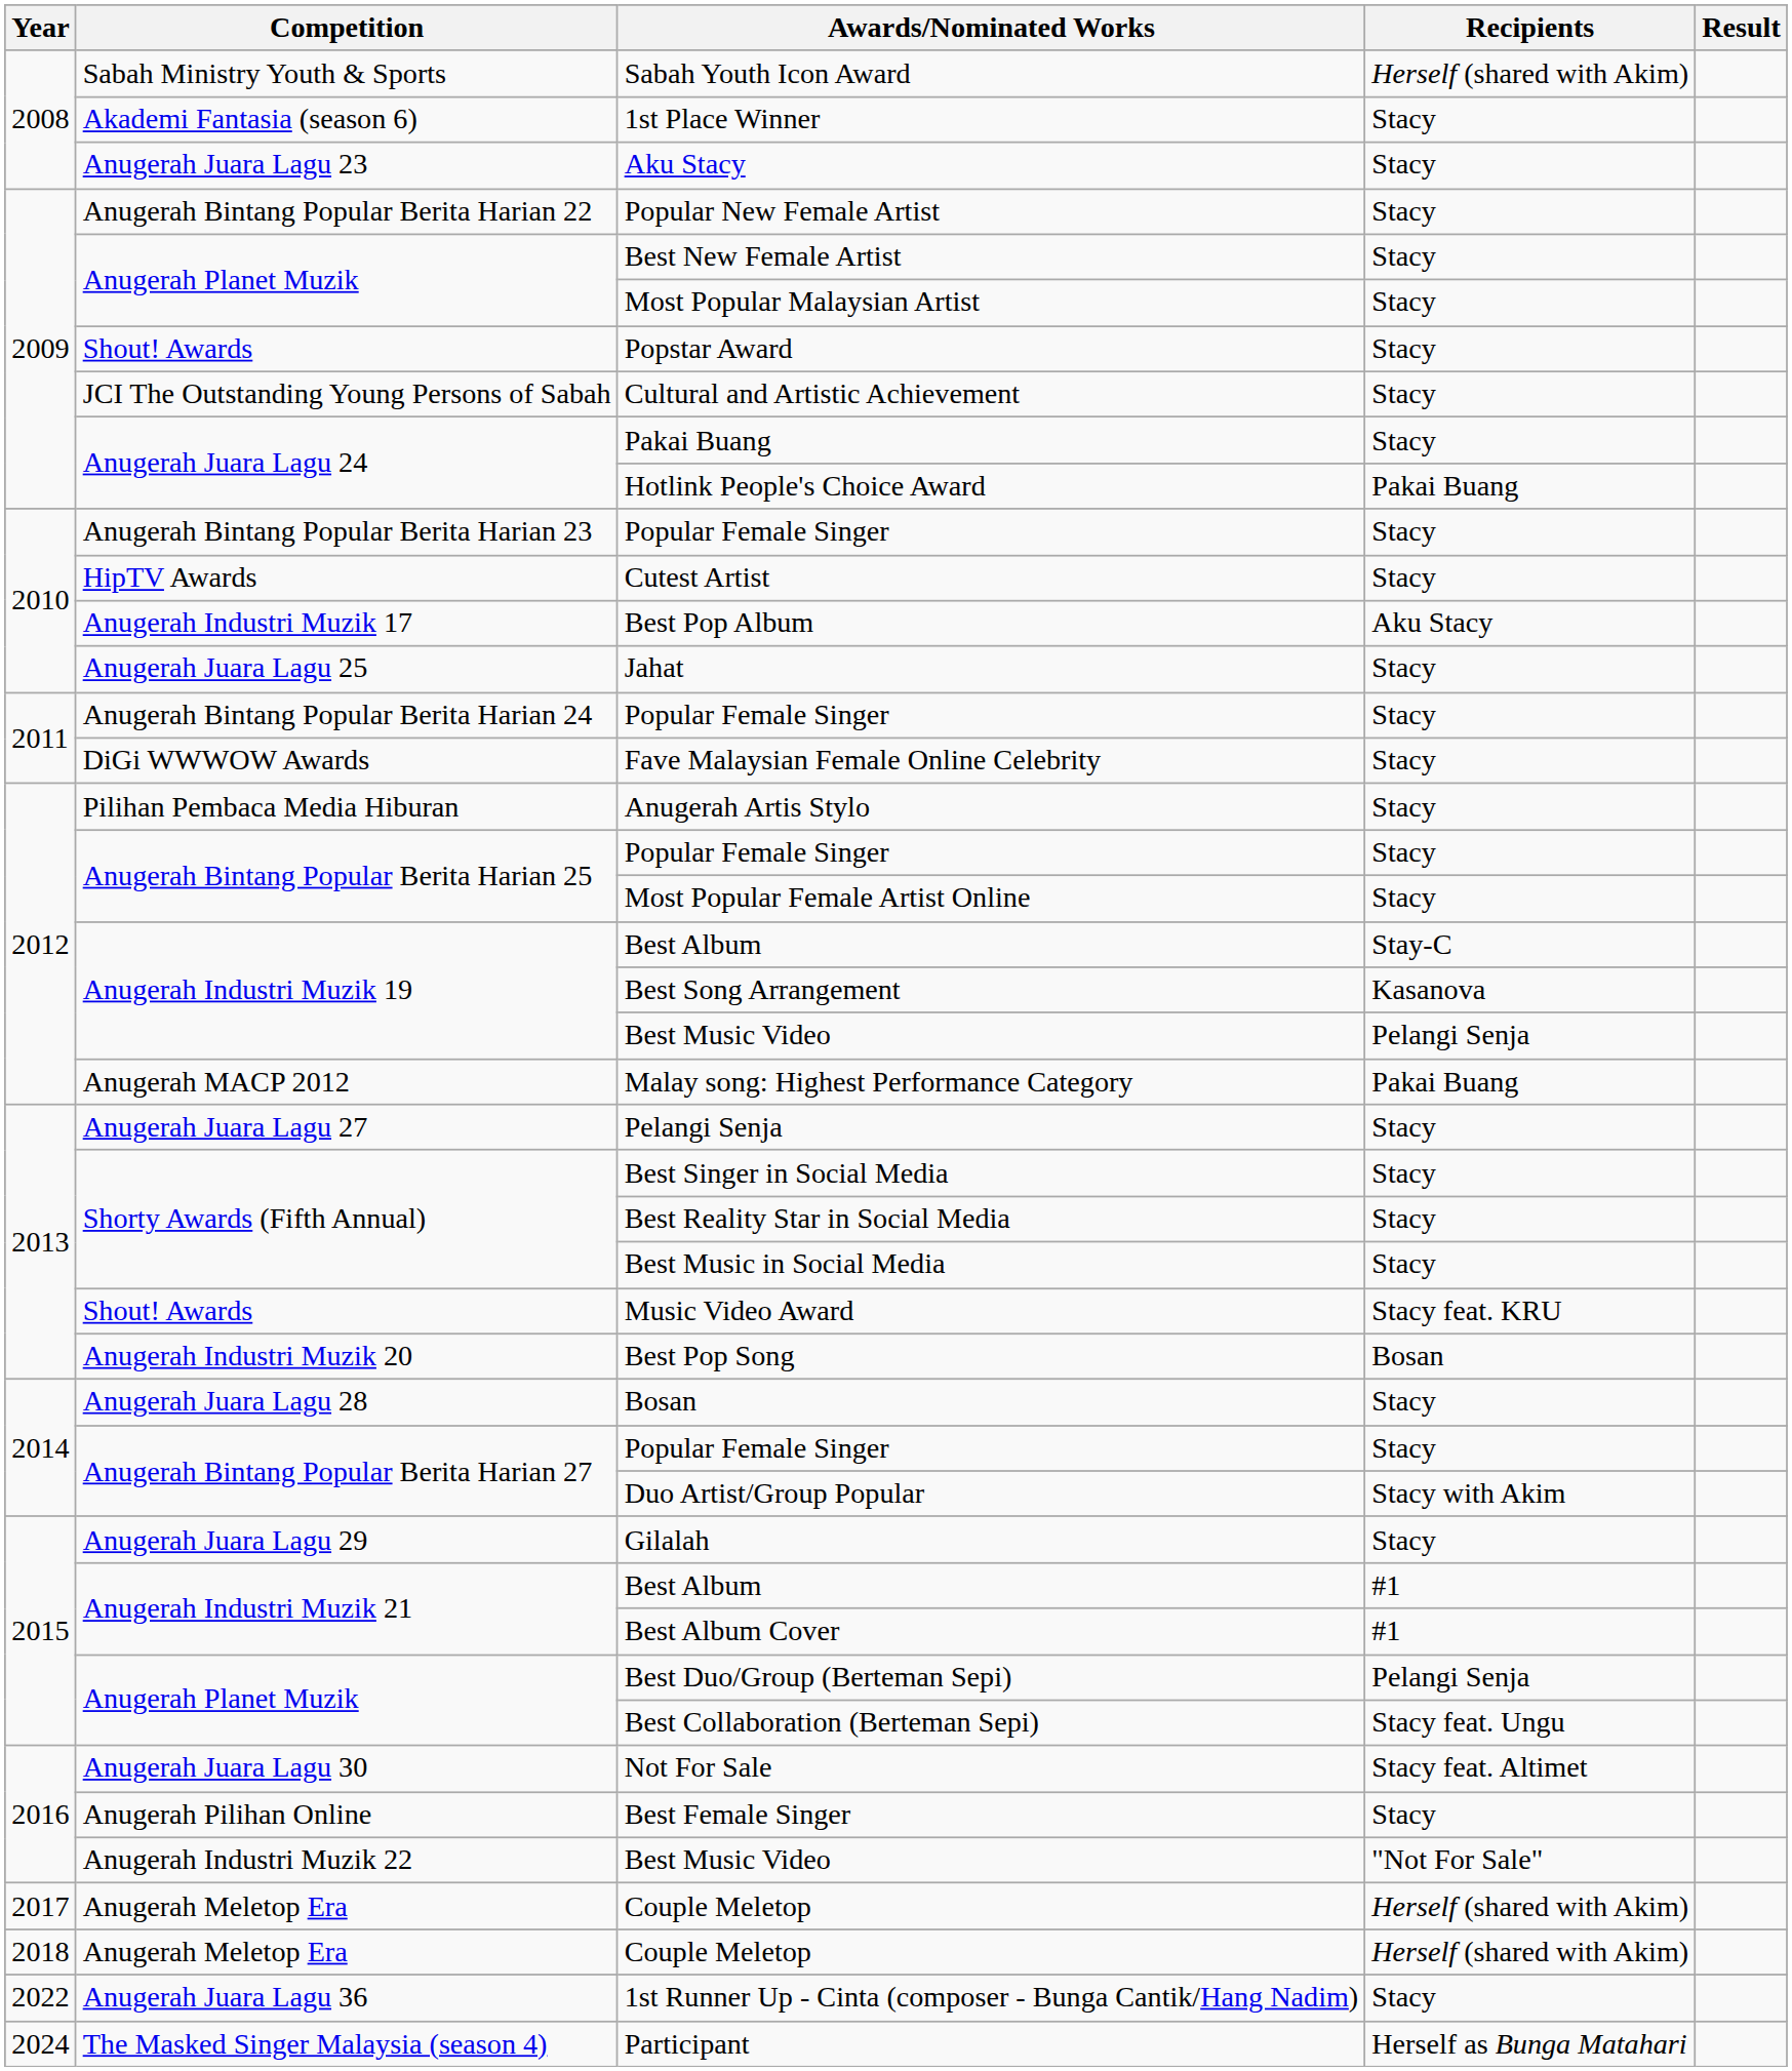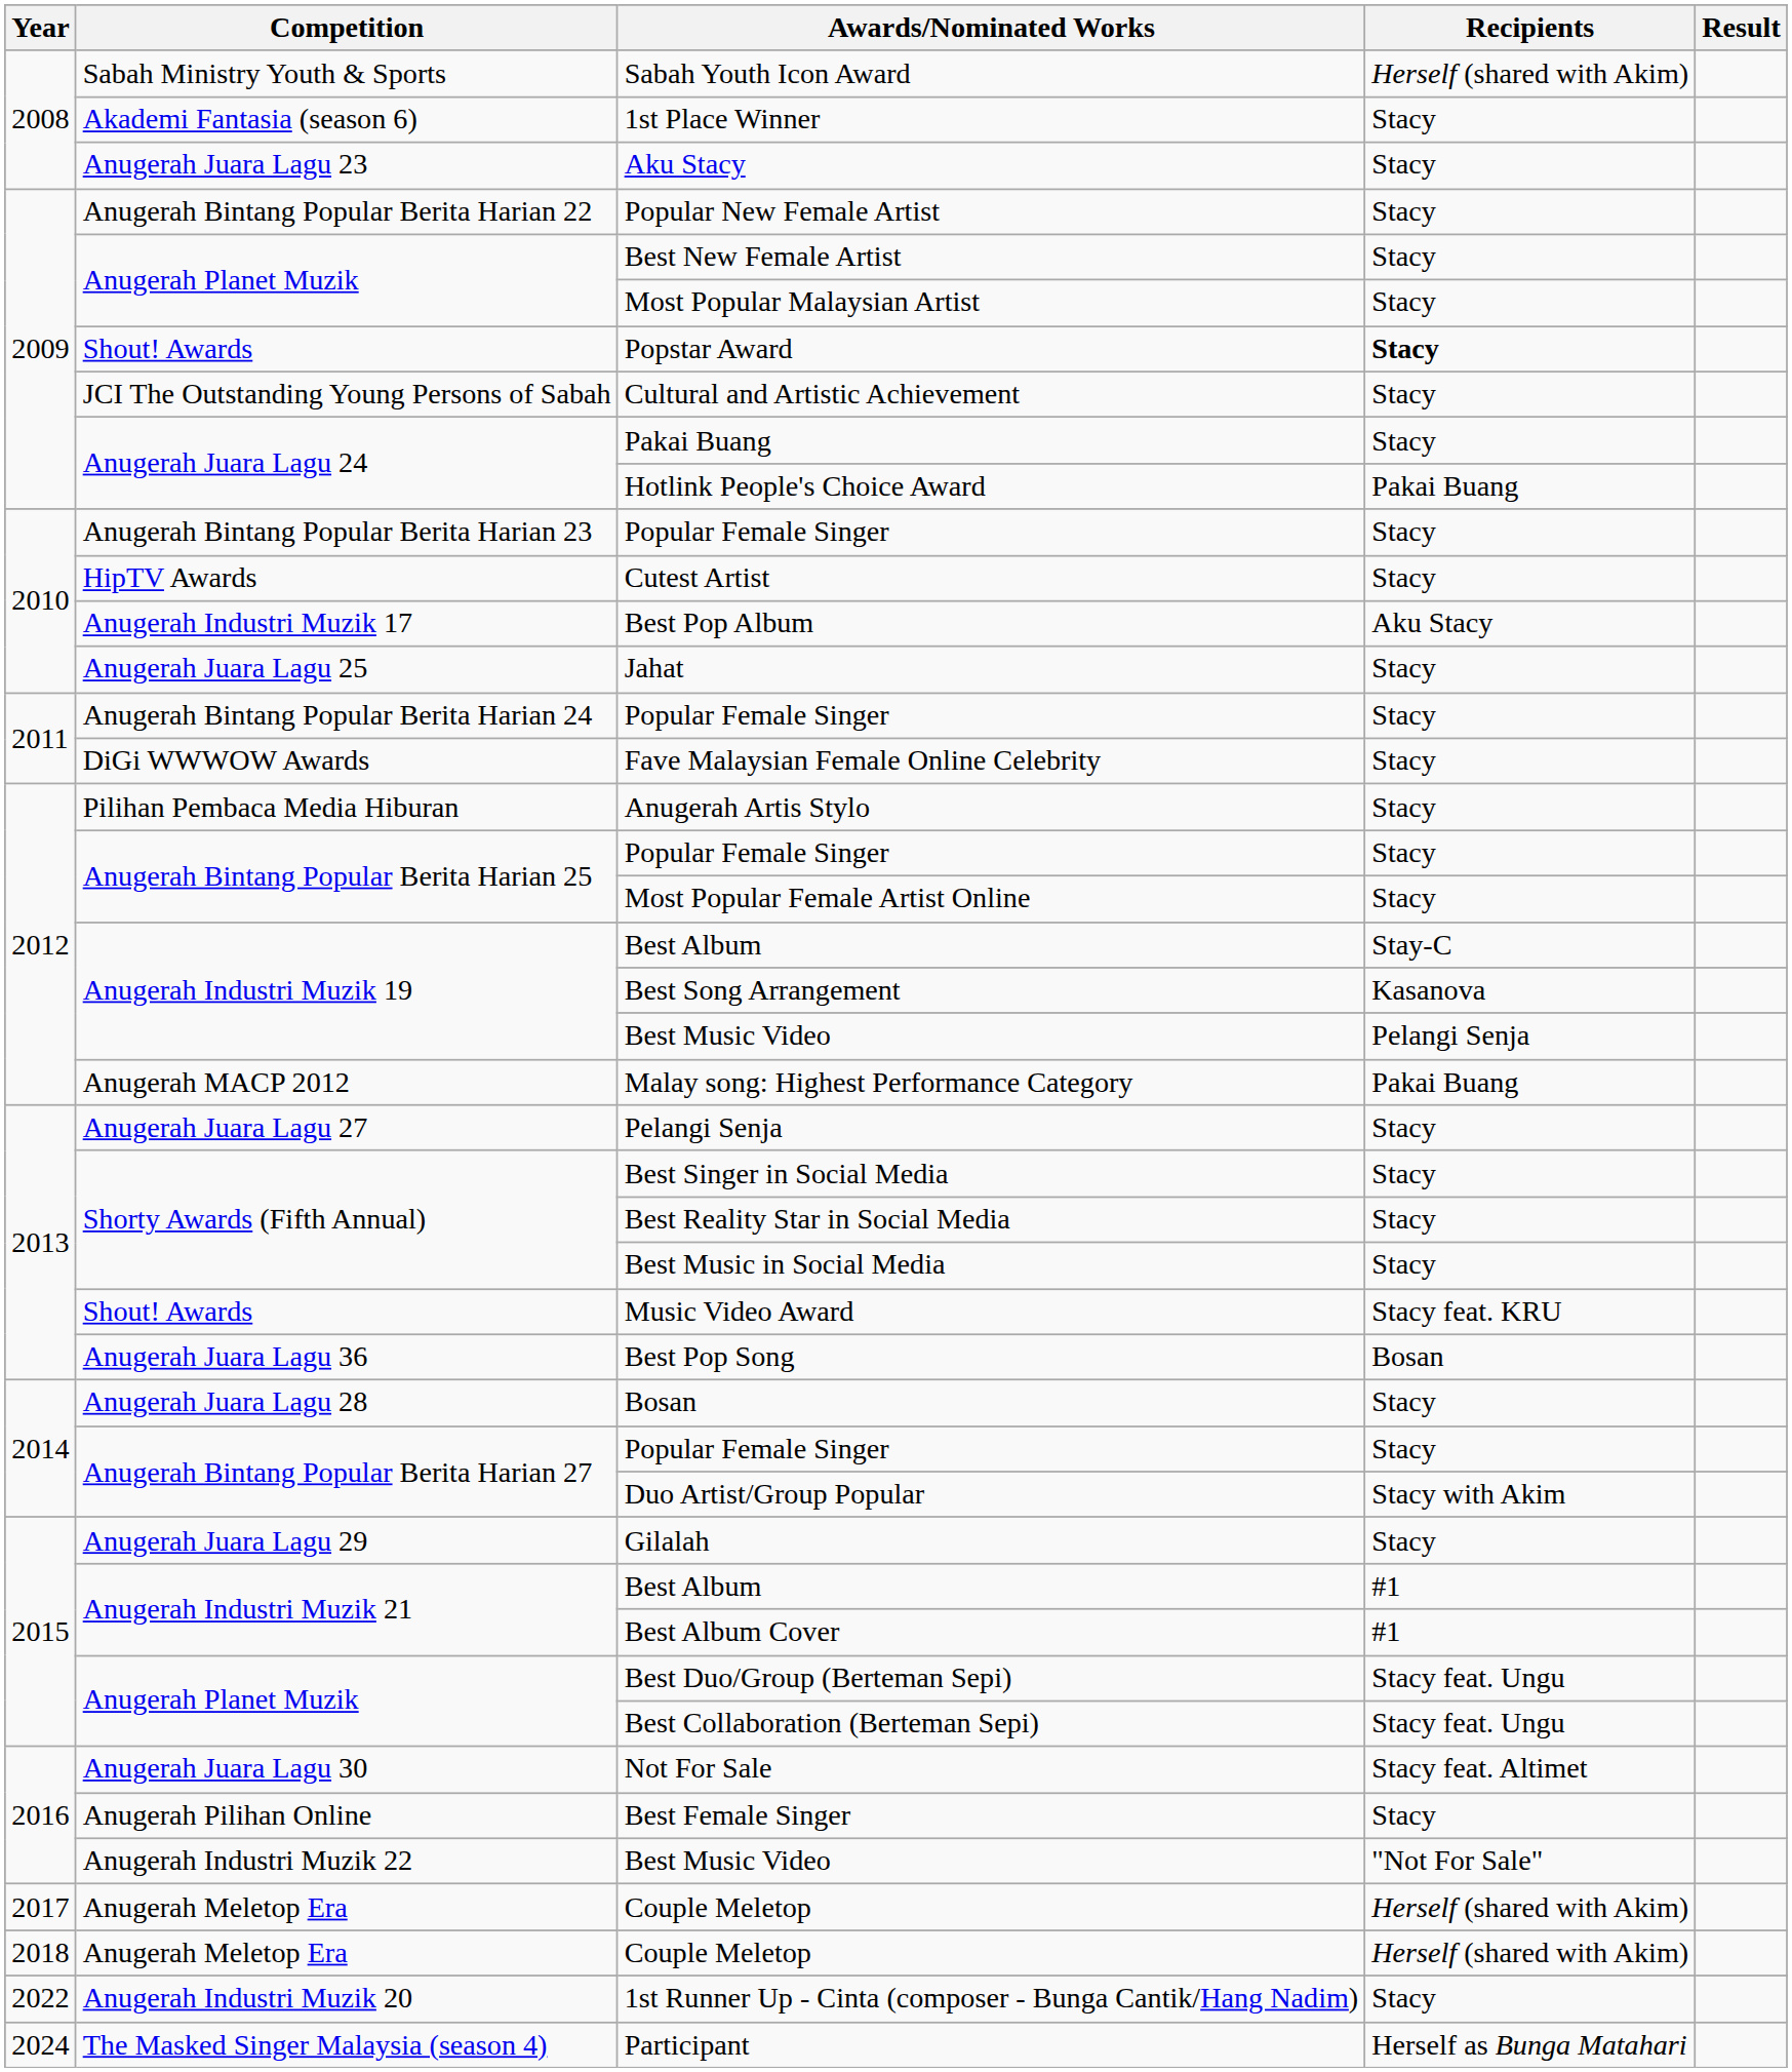Popstar Award | Recipients: normal -> bold
Best Pop Song | Competition: Anugerah Industri Muzik 20 -> Anugerah Juara Lagu 36
Best Duo/Group (Berteman Sepi) | Recipients: Pelangi Senja -> Stacy feat. Ungu
1st Runner Up - Cinta (composer - Bunga Cantik/Hang Nadim) | Competition: Anugerah Juara Lagu 36 -> Anugerah Industri Muzik 20
